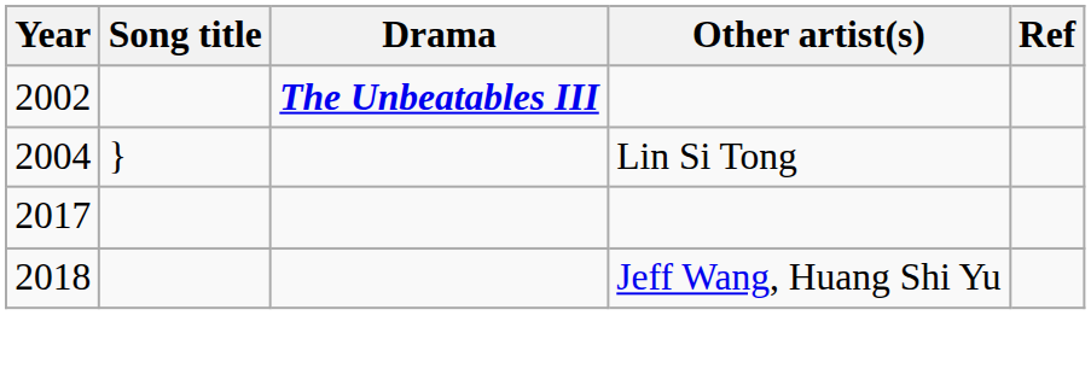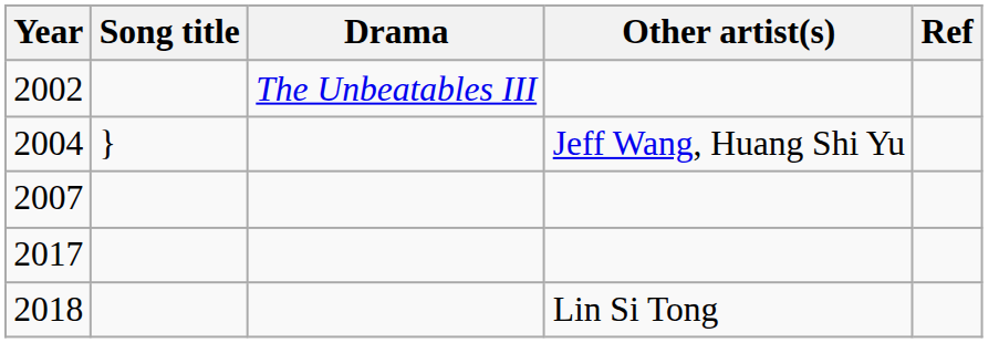2002 | Drama: bold -> normal
2004 | Other artist(s): Lin Si Tong -> Jeff Wang, Huang Shi Yu
+ row: 2007
2018 | Other artist(s): Jeff Wang, Huang Shi Yu -> Lin Si Tong
